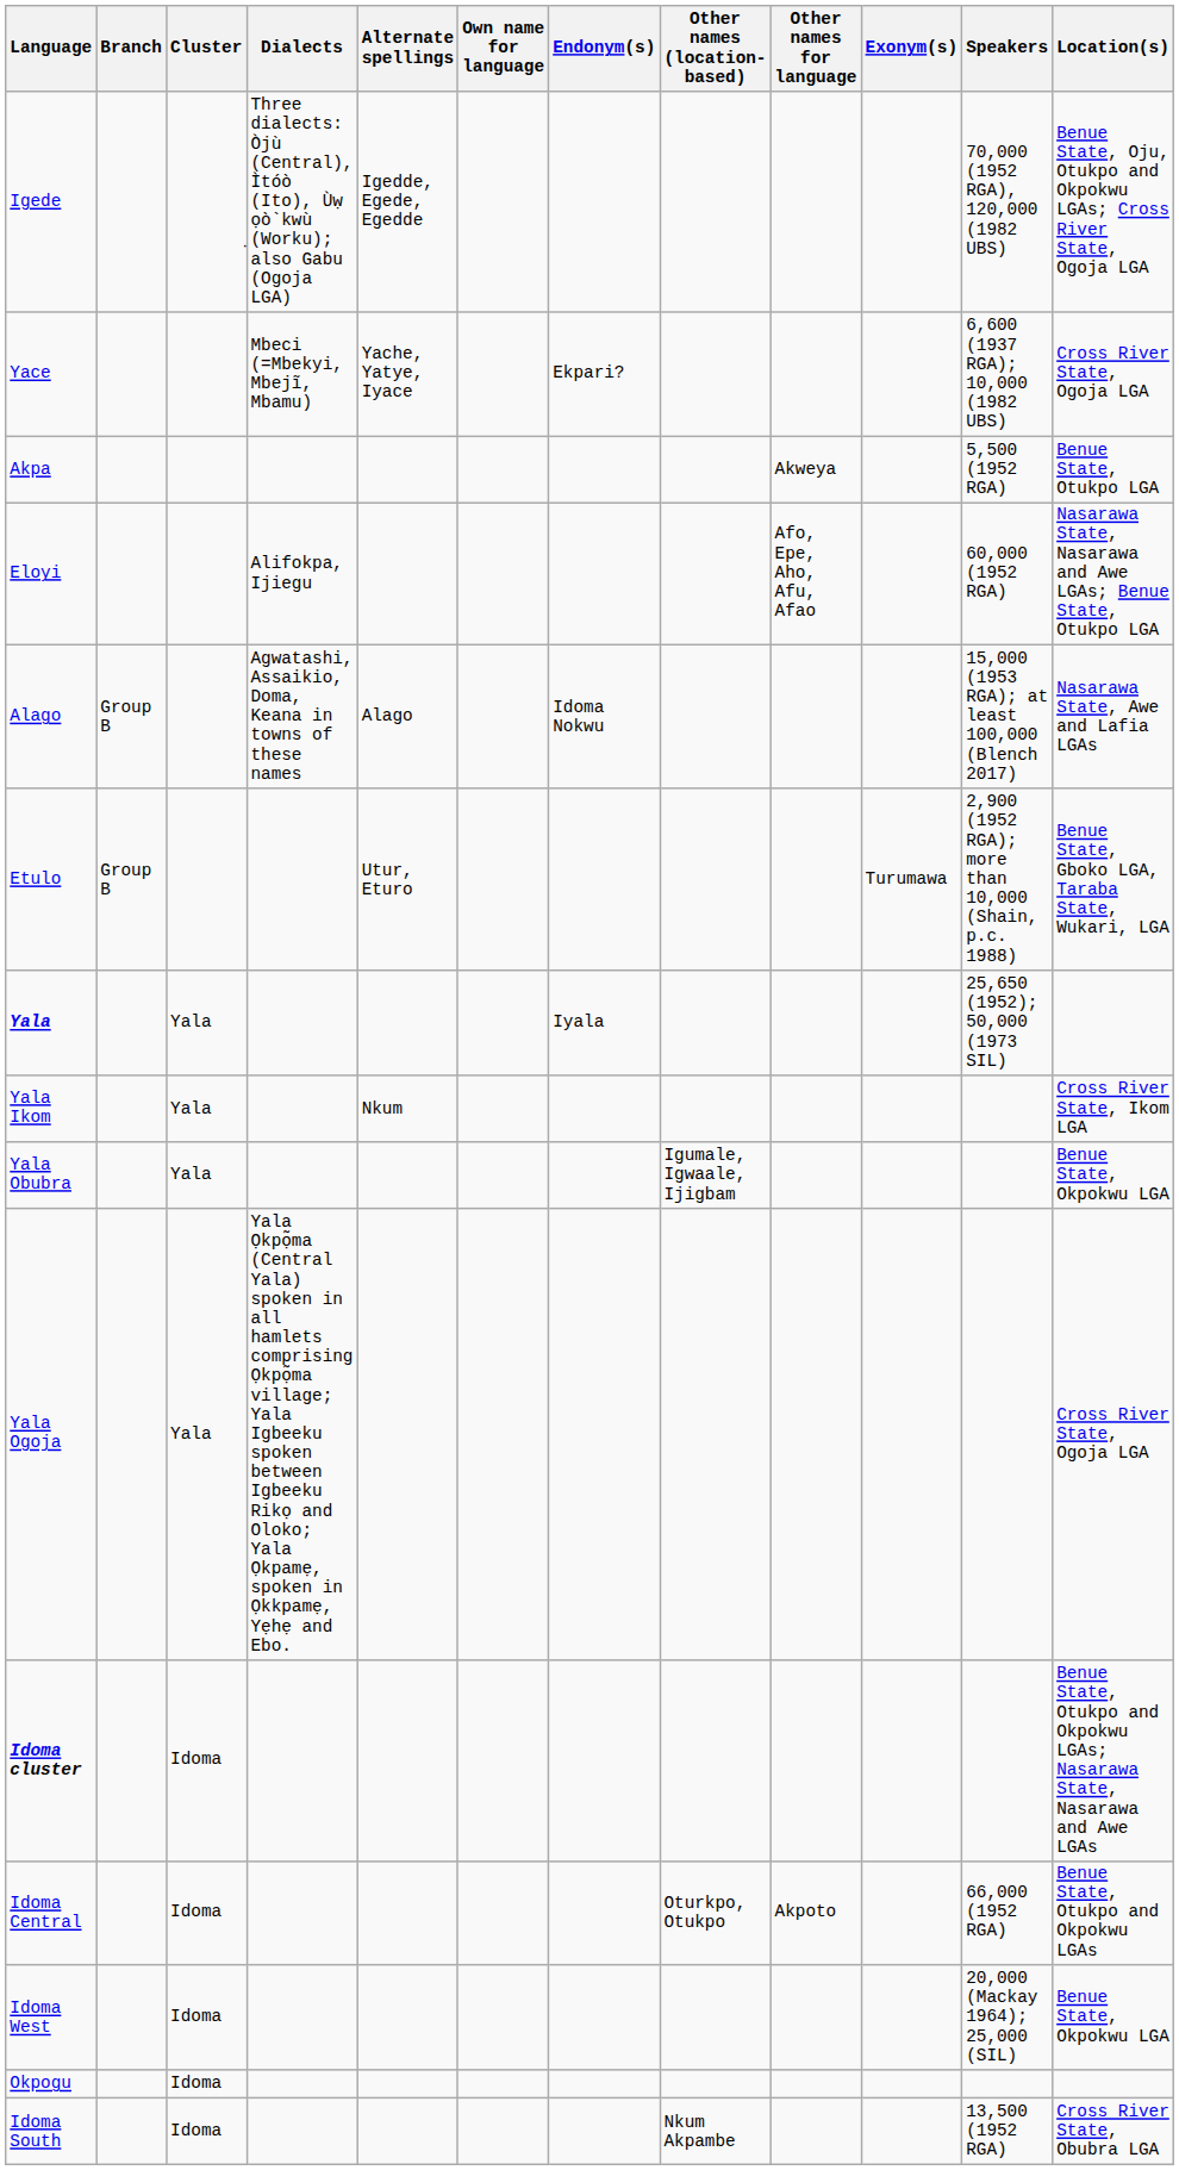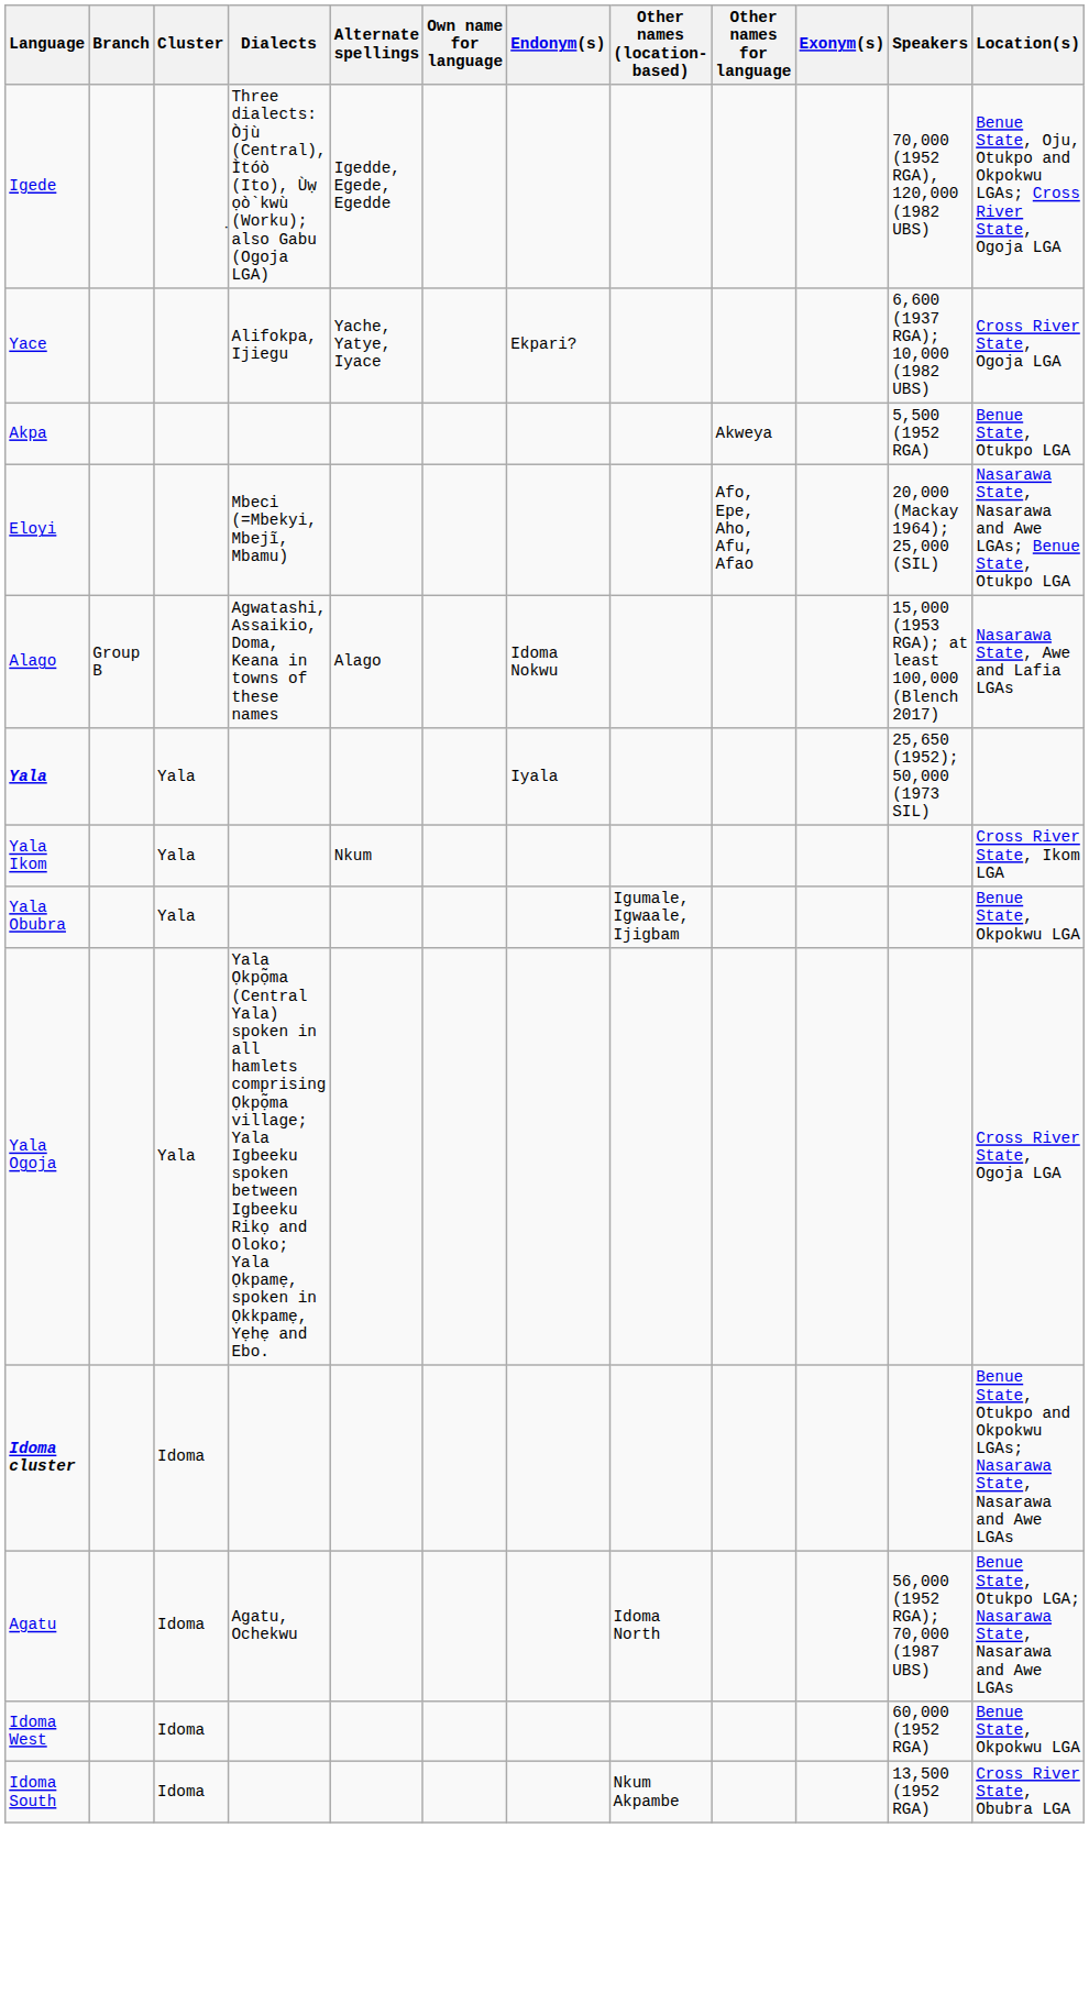Yace | Dialects: Mbeci (=Mbekyi, Mbejĩ, Mbamu) -> Alifokpa, Ijiegu
Eloyi | Dialects: Alifokpa, Ijiegu -> Mbeci (=Mbekyi, Mbejĩ, Mbamu)
Eloyi | Speakers: 60,000 (1952 RGA) -> 20,000 (Mackay 1964); 25,000 (SIL)
- row: Etulo | Group B | Utur, Eturo | Turumawa | 2,900 (1952 RGA); more than 10,000 (Shain, p.c. 1988) | Benue State, Gboko LGA, Taraba State, Wukari, LGA
+ row: Agatu | Idoma | Agatu, Ochekwu | Idoma North | 56,000 (1952 RGA); 70,000 (1987 UBS) | Benue State, Otukpo LGA; Nasarawa State, Nasarawa and Awe LGAs
- row: Idoma Central | Idoma | Oturkpo, Otukpo | Akpoto | 66,000 (1952 RGA) | Benue State, Otukpo and Okpokwu LGAs
Idoma West | Speakers: 20,000 (Mackay 1964); 25,000 (SIL) -> 60,000 (1952 RGA)
- row: Okpogu | Idoma
